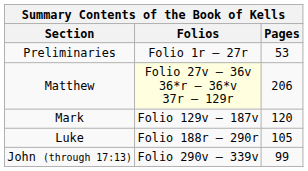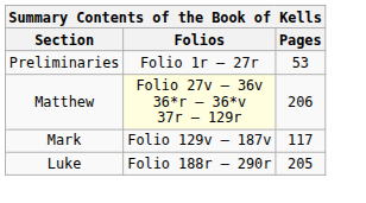Mark | Pages: 120 -> 117
Luke | Pages: 105 -> 205
- row: John (through 17:13) | Folio 290v — 339v | 99
